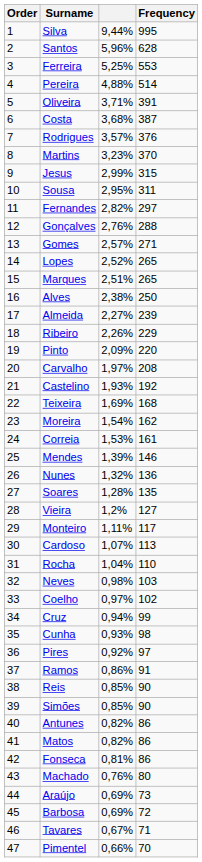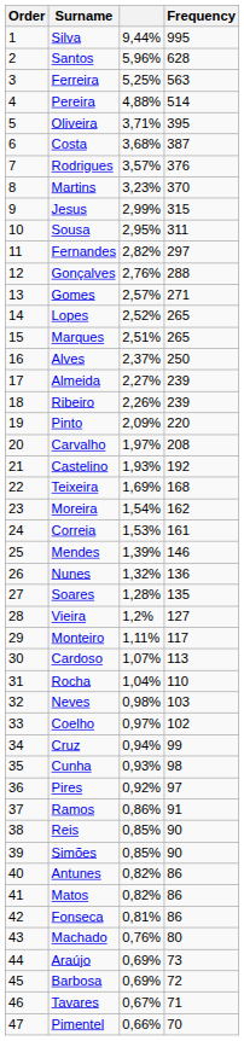Ferreira | Frequency: 553 -> 563
Oliveira | Frequency: 391 -> 395
Alves | column 3: 2,38% -> 2,37%
Ribeiro | Frequency: 229 -> 239
